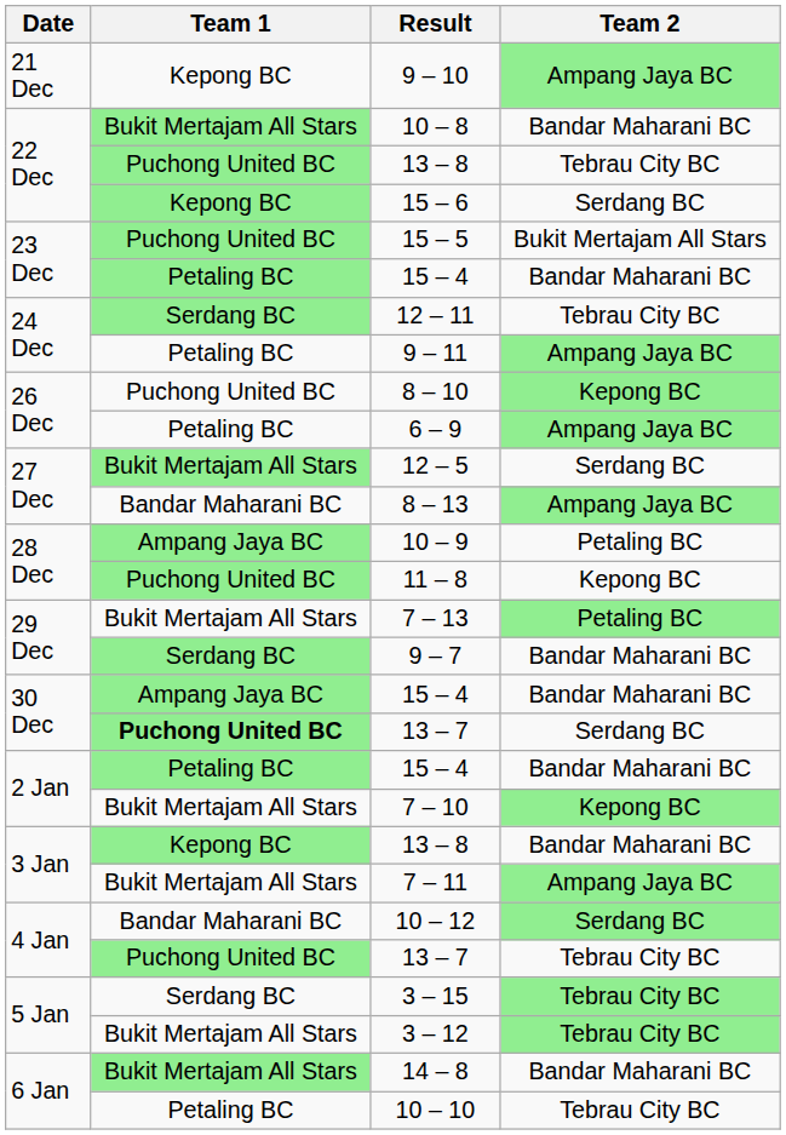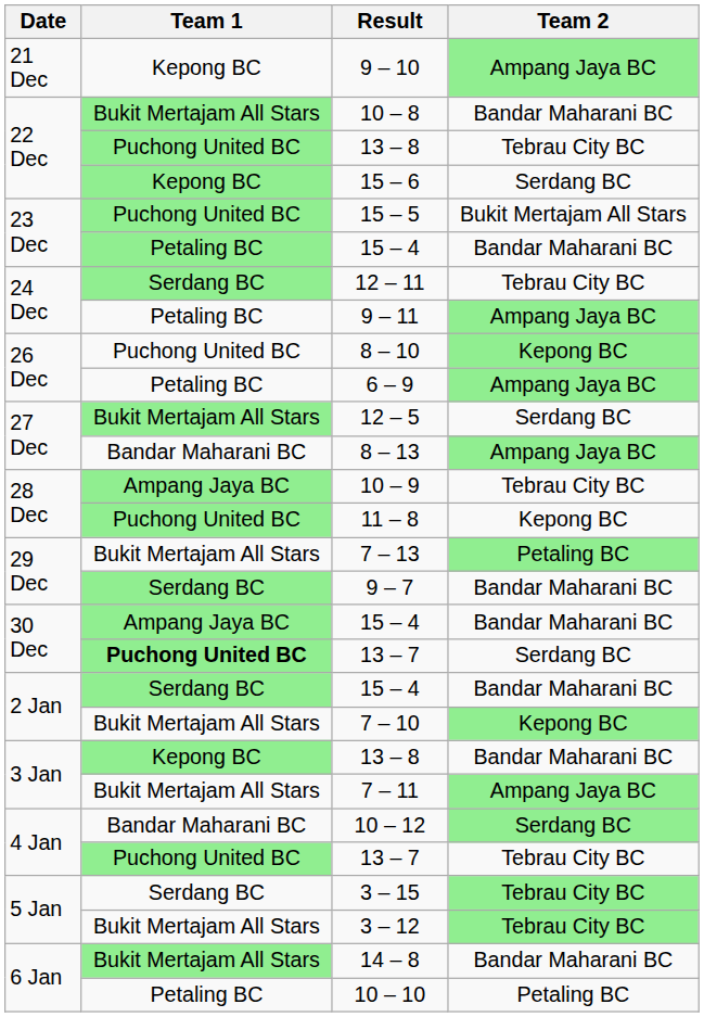10 – 9 | Team 2: Petaling BC -> Tebrau City BC
2 Jan / 15 – 4 | Team 1: Petaling BC -> Serdang BC
10 – 10 | Team 2: Tebrau City BC -> Petaling BC
